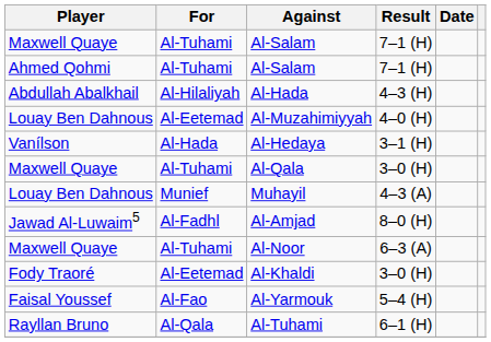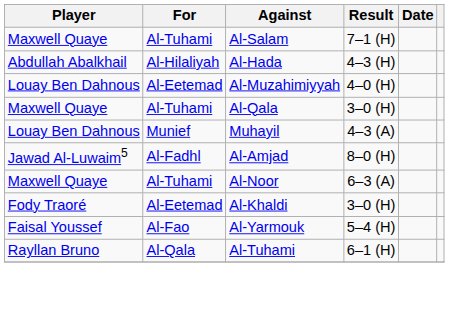- row: Ahmed Qohmi | Al-Tuhami | Al-Salam | 7–1 (H)
- row: Vanílson | Al-Hada | Al-Hedaya | 3–1 (H)
